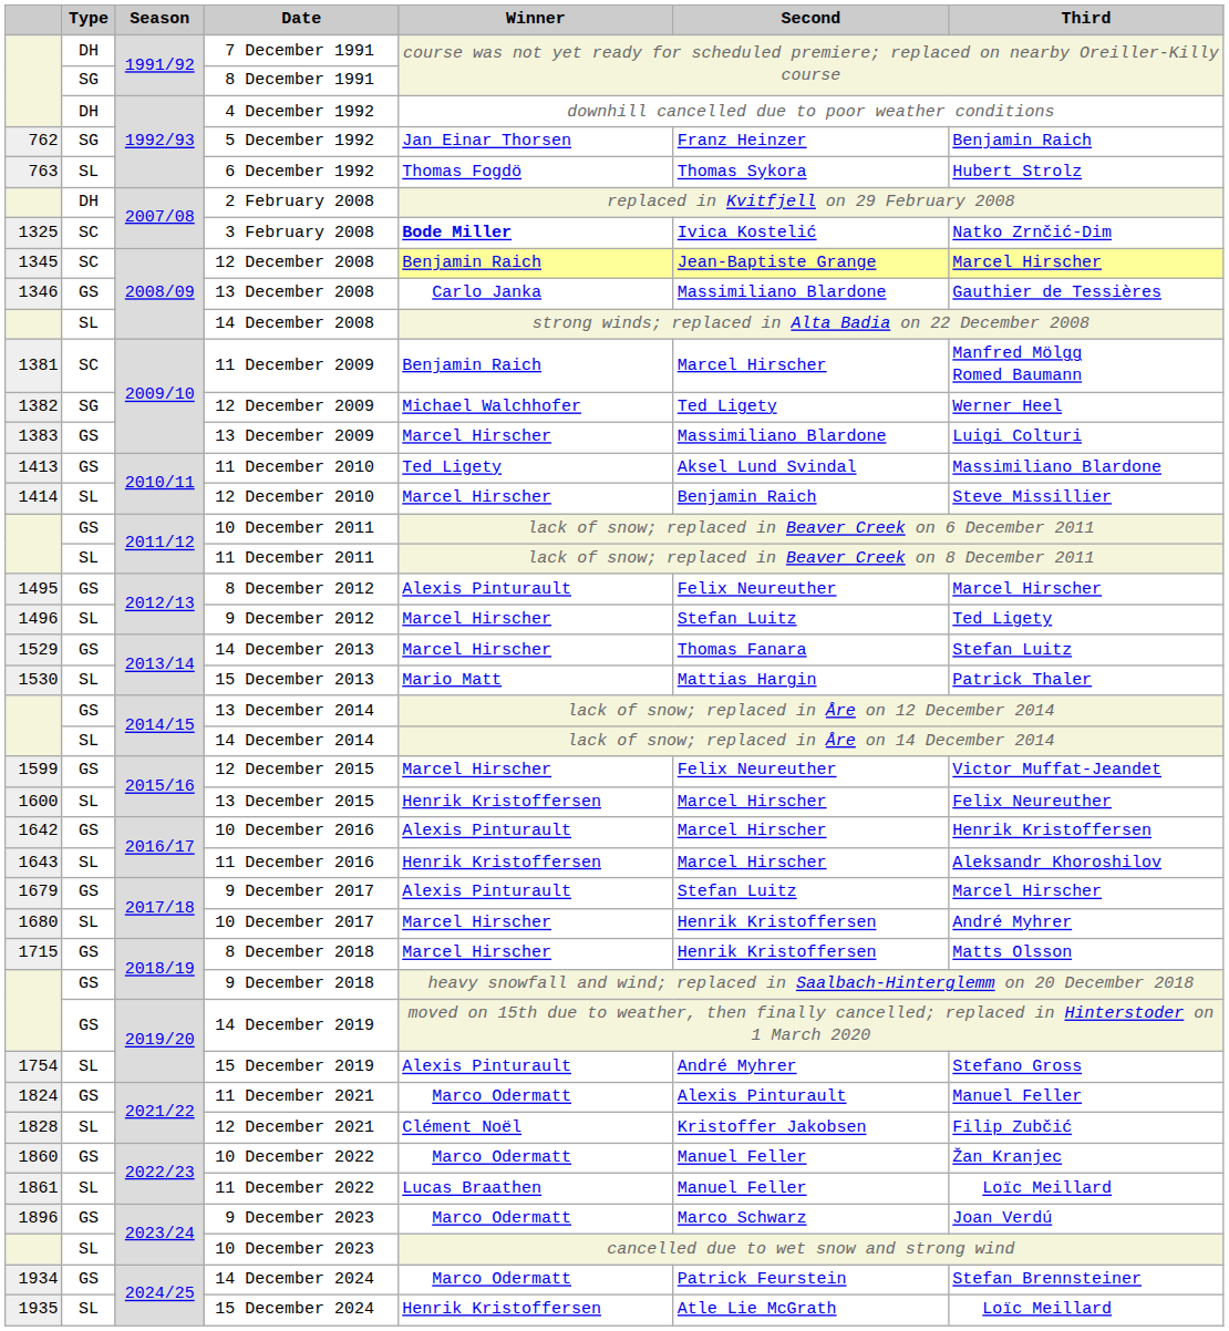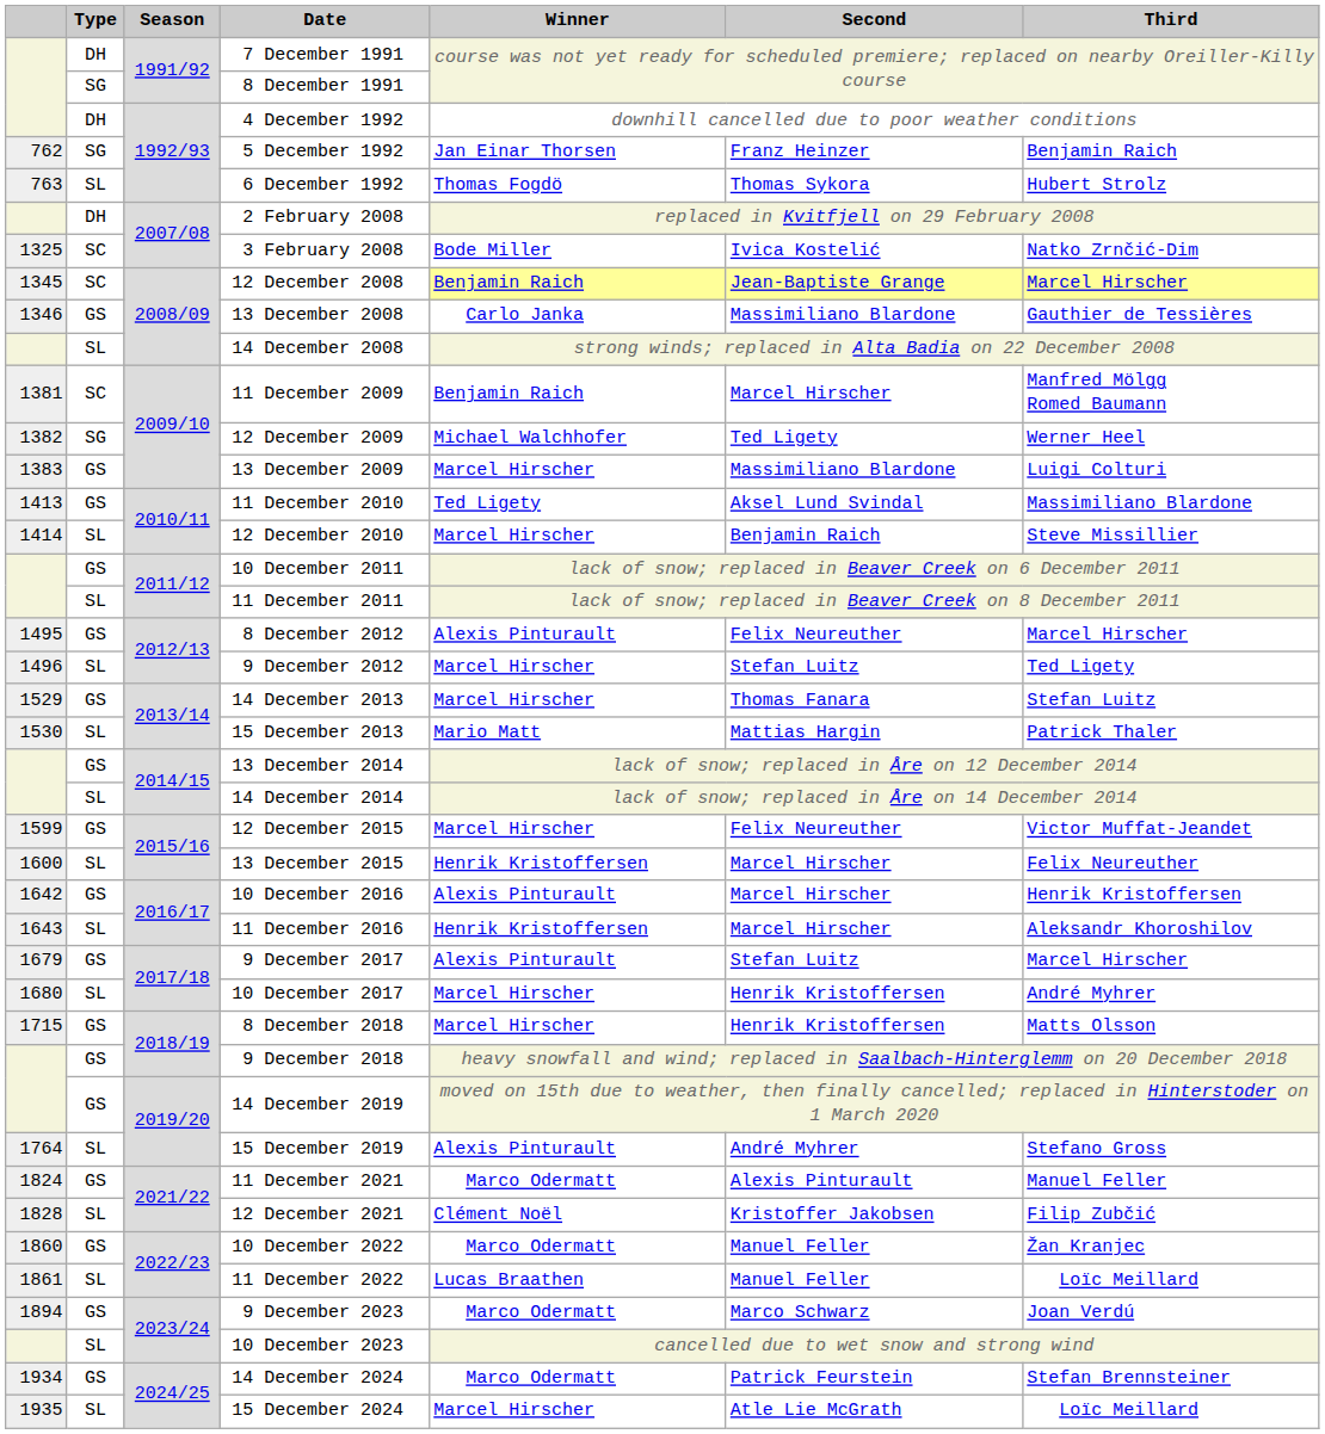3 February 2008 | Winner: bold -> normal
15 December 2019 | column 1: 1754 -> 1764
9 December 2023 | column 1: 1896 -> 1894
15 December 2024 | Winner: Henrik Kristoffersen -> Marcel Hirscher
